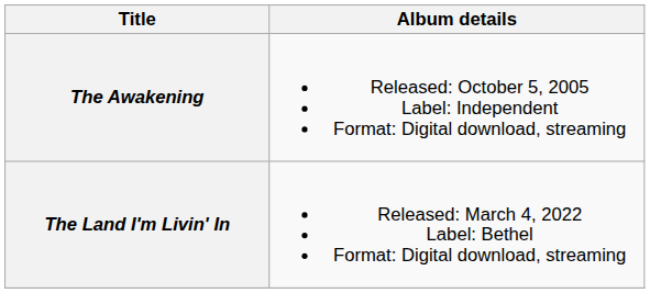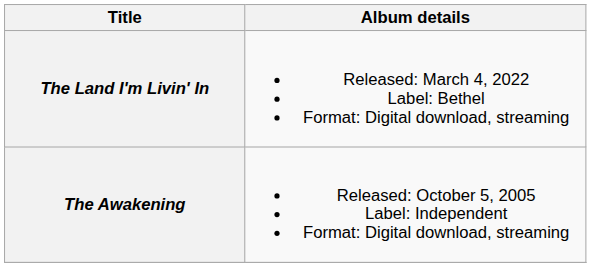rows swapped: The Awakening <-> The Land I'm Livin' In
